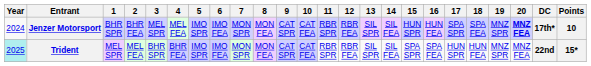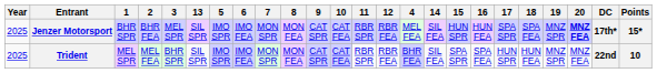columns swapped: 4 <-> 13
Jenzer Motorsport | Year: 2024 -> 2025
Jenzer Motorsport | Points: 10 -> 15*
Trident | Year: paleturquoise background -> no background
Trident | Points: 15* -> 10
